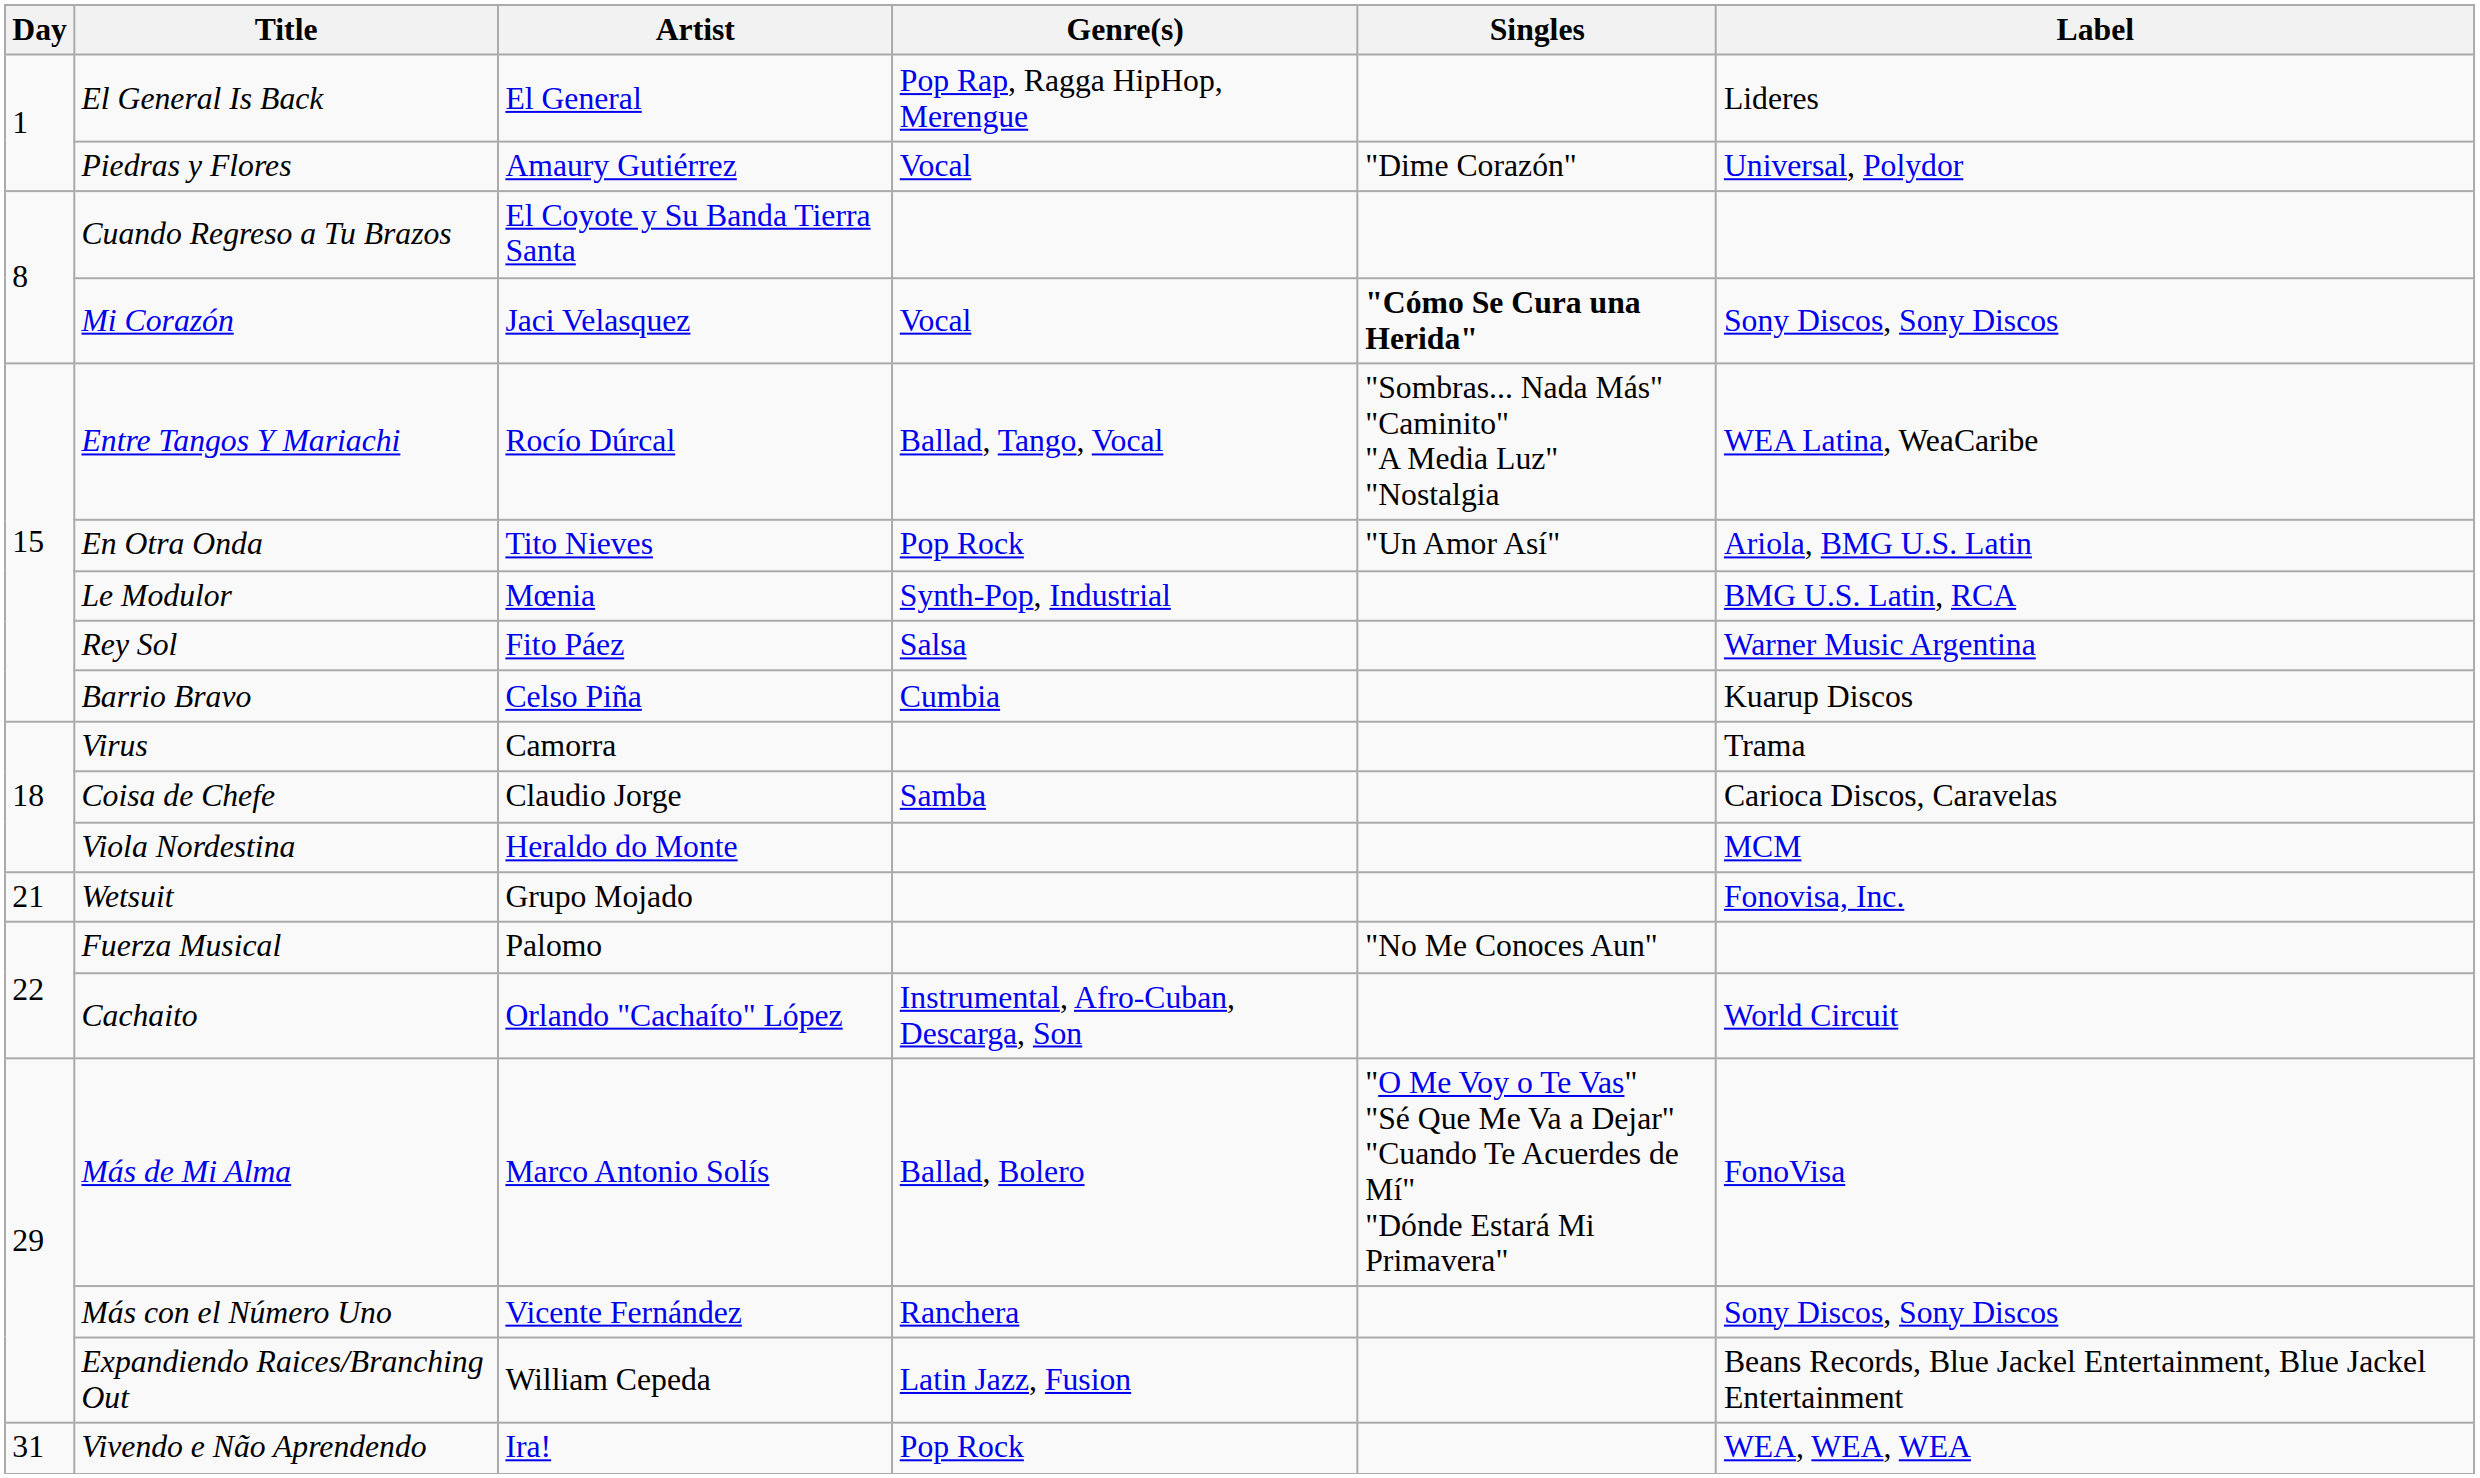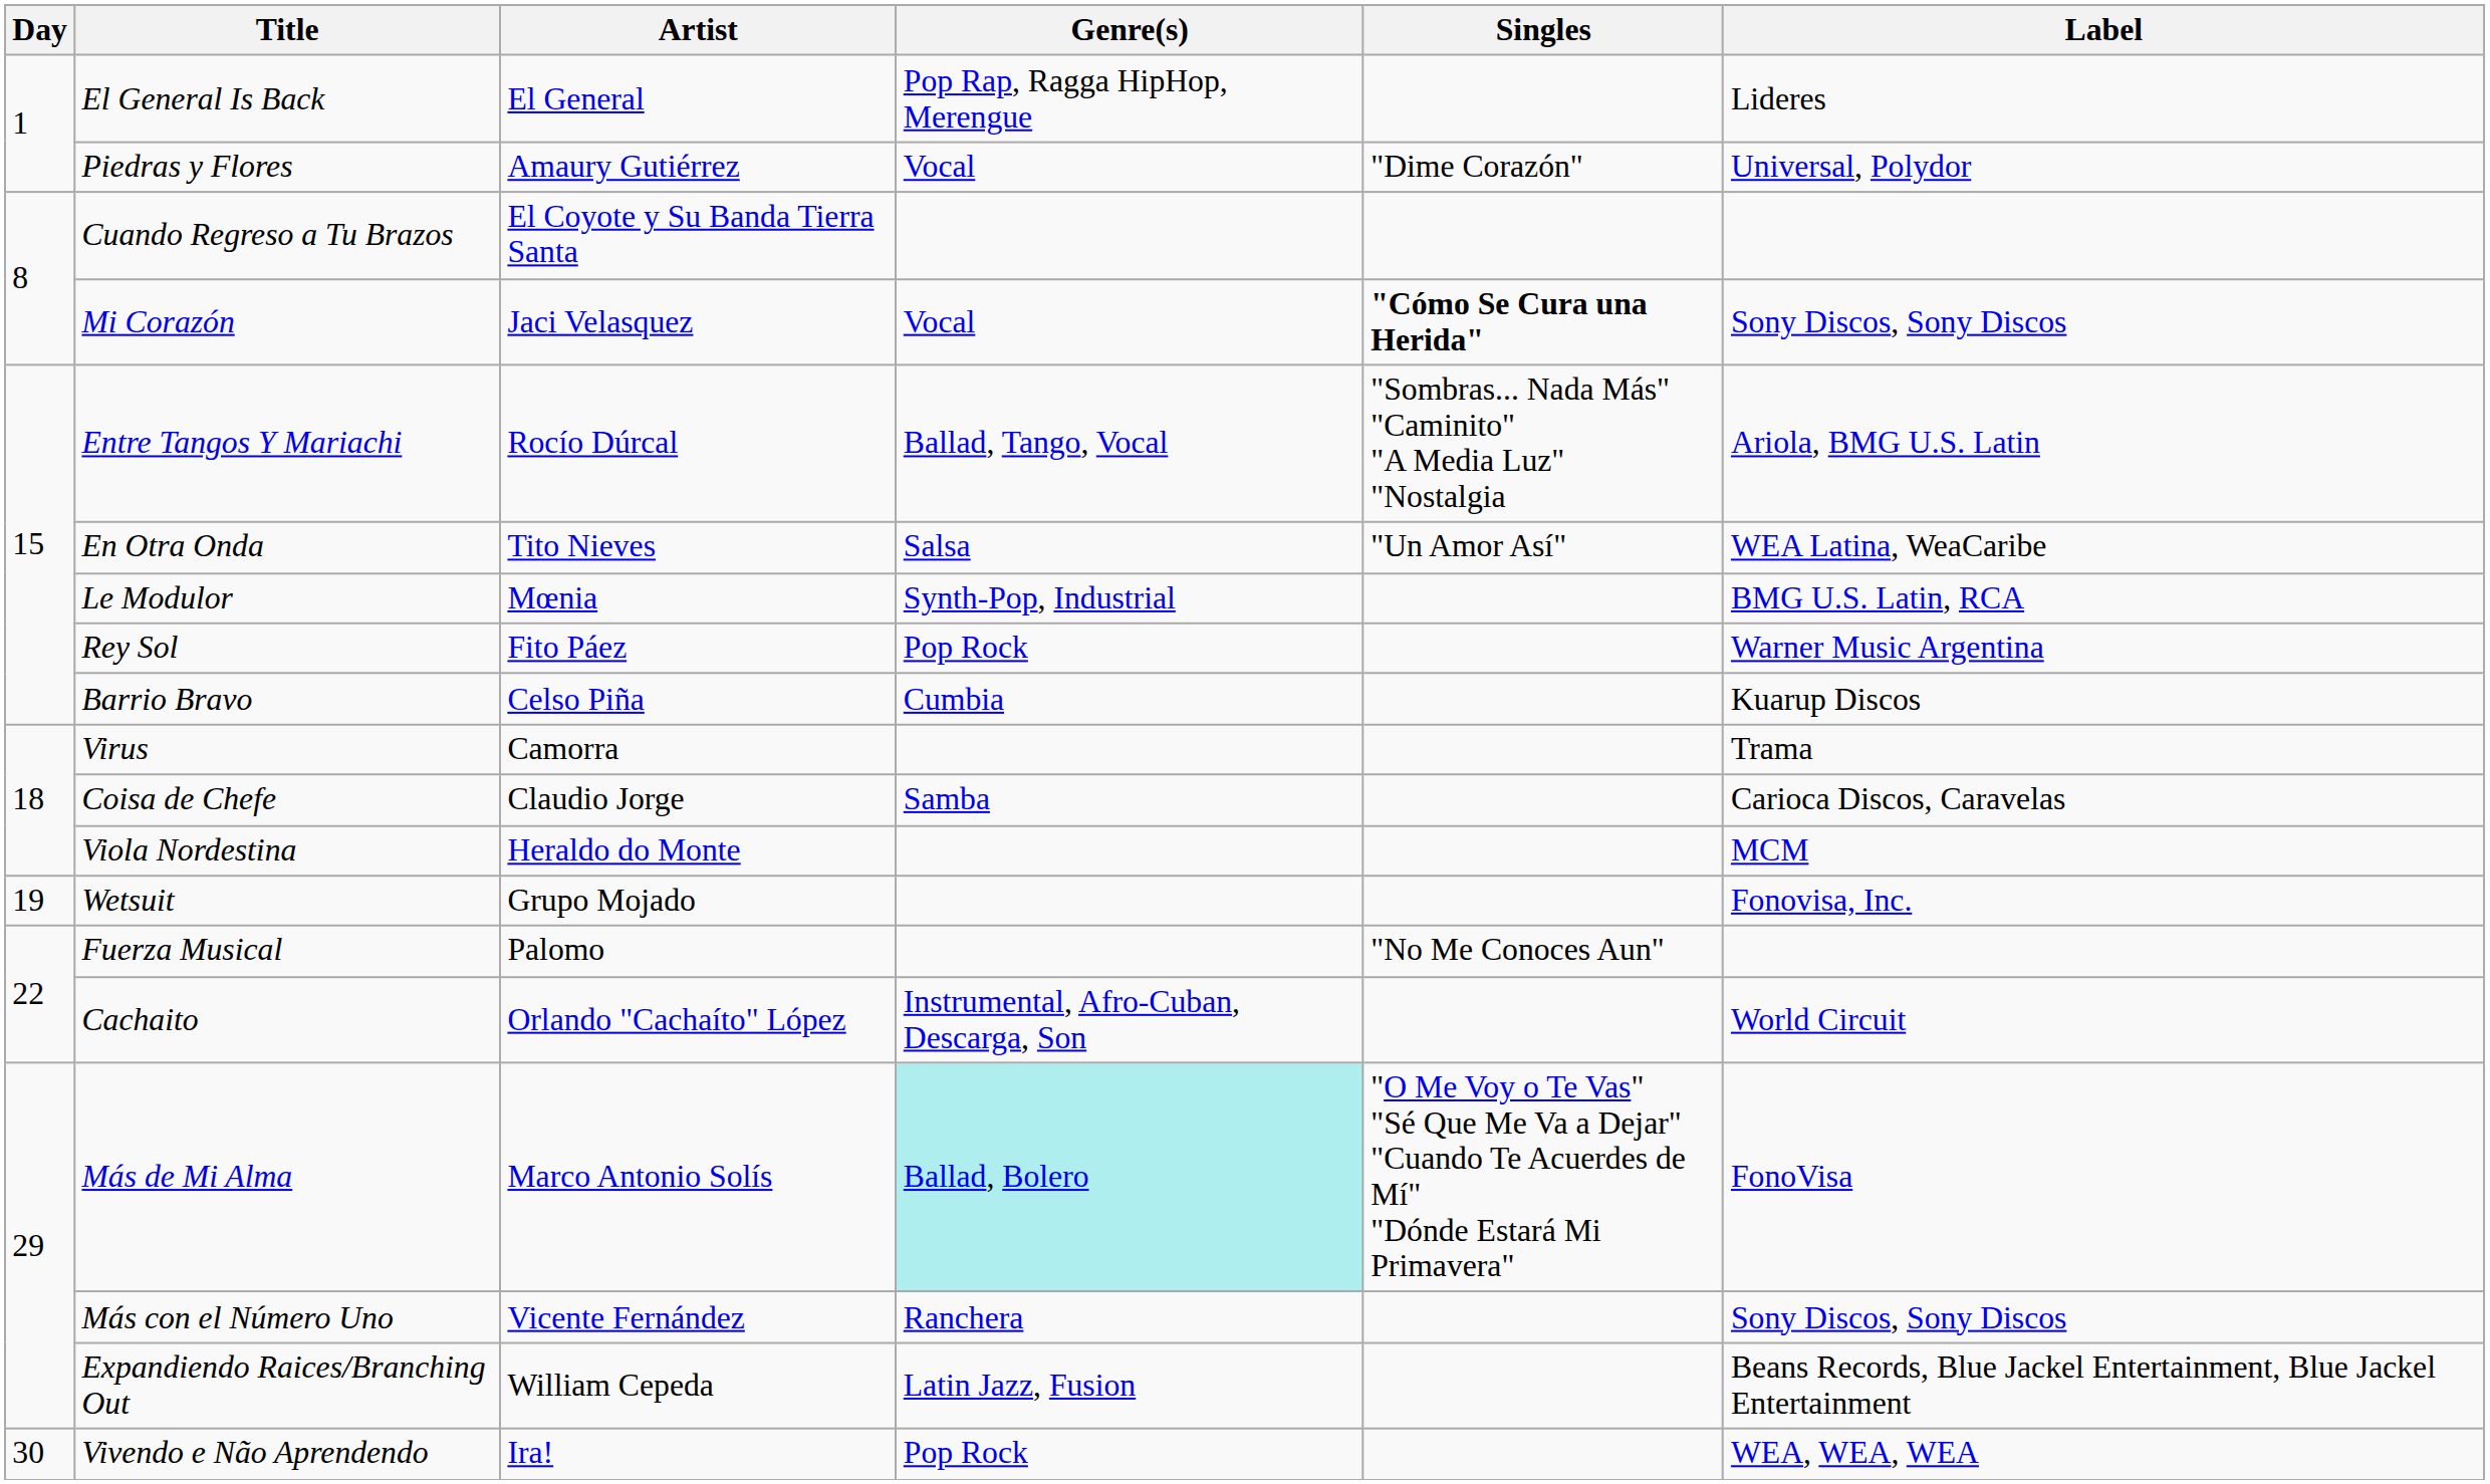Entre Tangos Y Mariachi | Label: WEA Latina, WeaCaribe -> Ariola, BMG U.S. Latin
En Otra Onda | Genre(s): Pop Rock -> Salsa
En Otra Onda | Label: Ariola, BMG U.S. Latin -> WEA Latina, WeaCaribe
Rey Sol | Genre(s): Salsa -> Pop Rock
Wetsuit | Day: 21 -> 19
Más de Mi Alma | Genre(s): no background -> paleturquoise background
Vivendo e Não Aprendendo | Day: 31 -> 30
